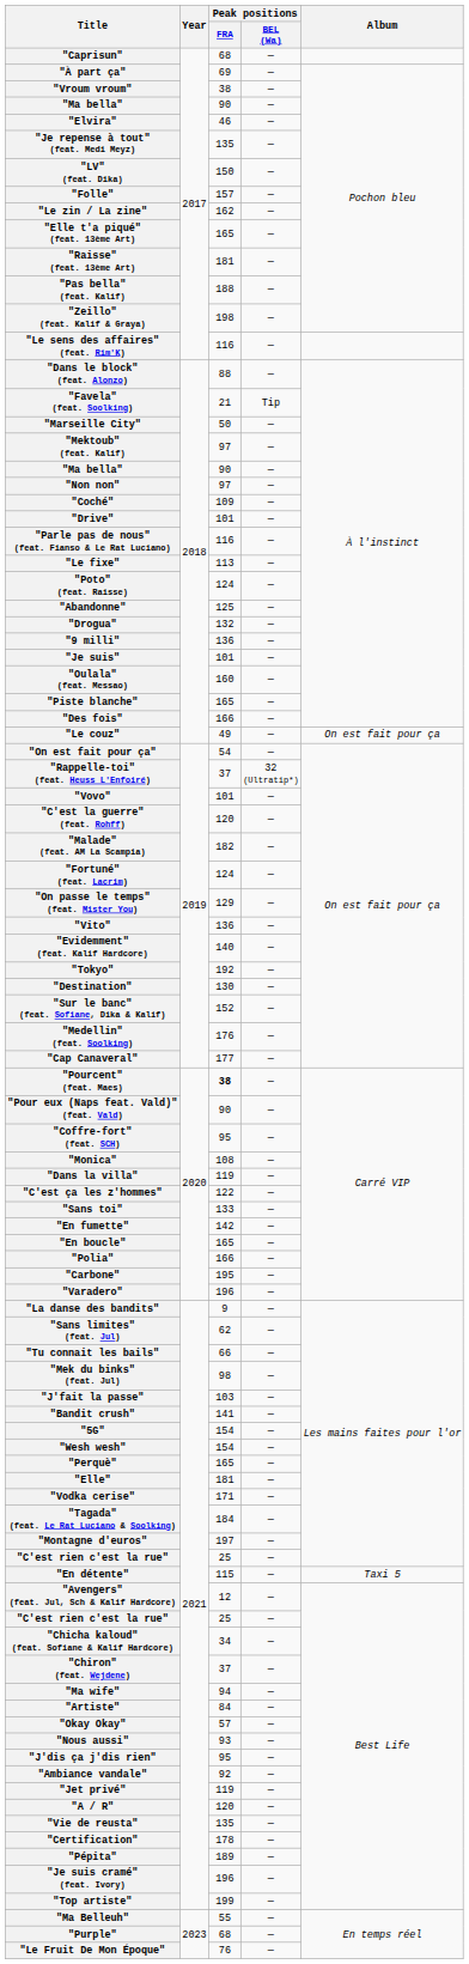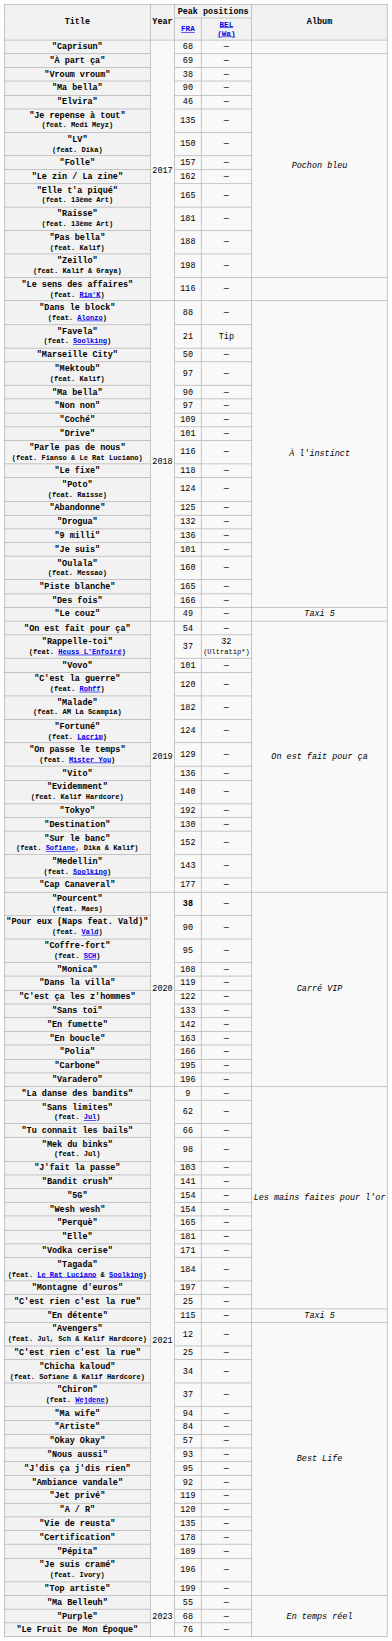"Le fixe" | Peak positions / FRA: 113 -> 118
"Le couz" | Album: On est fait pour ça -> Taxi 5
"Medellin" (feat. Soolking) | Peak positions / FRA: 176 -> 143
"En boucle" | Peak positions / FRA: 165 -> 163
